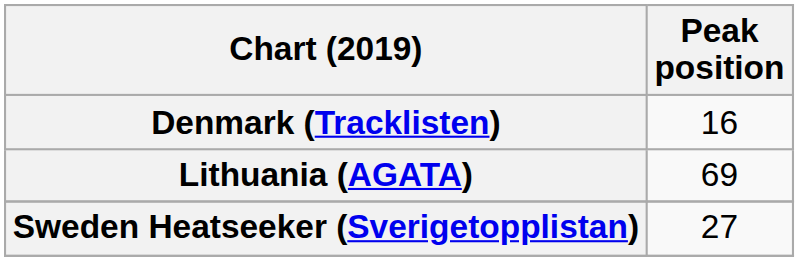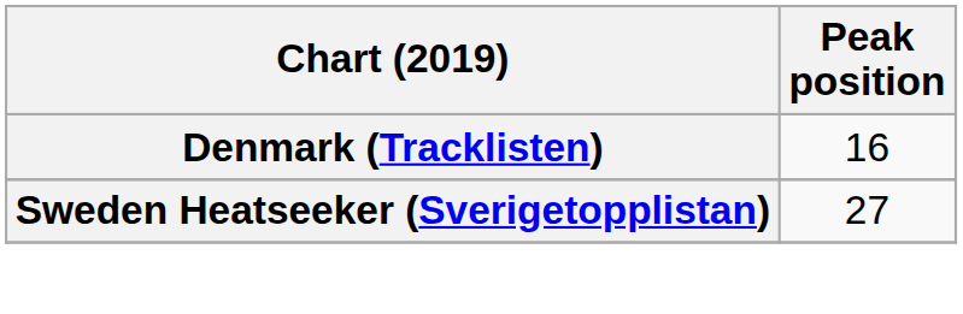- row: Lithuania (AGATA) | 69
